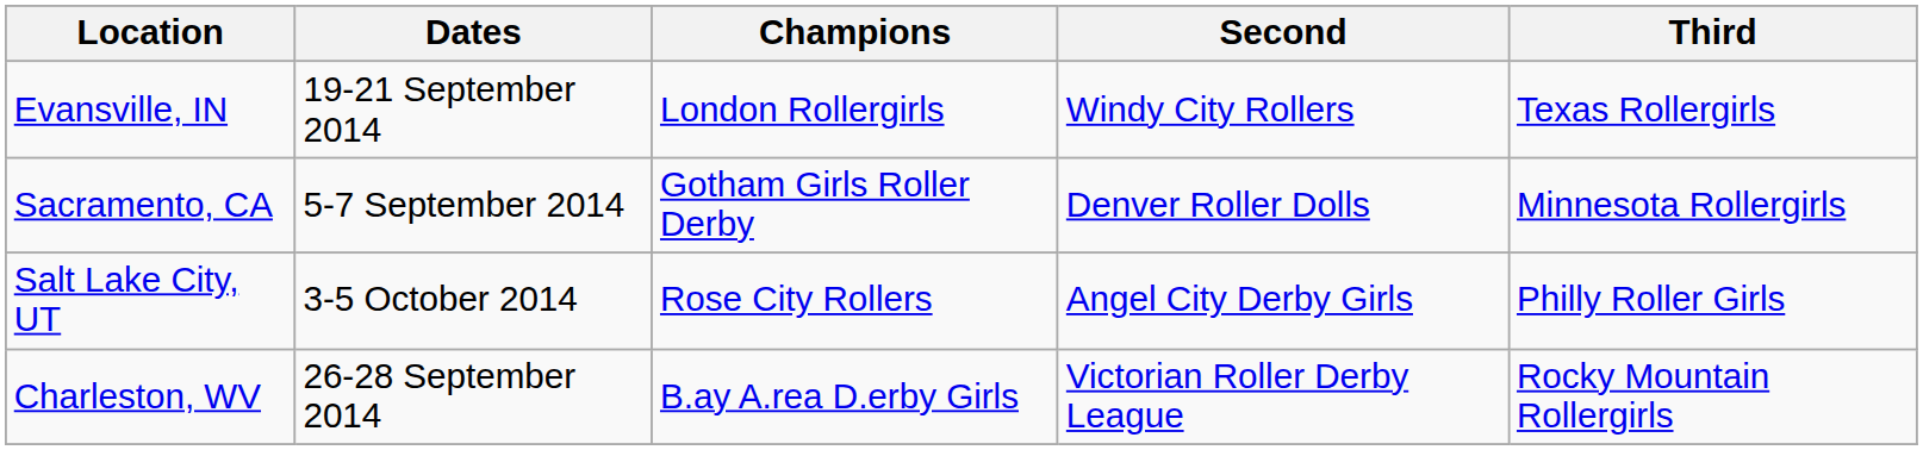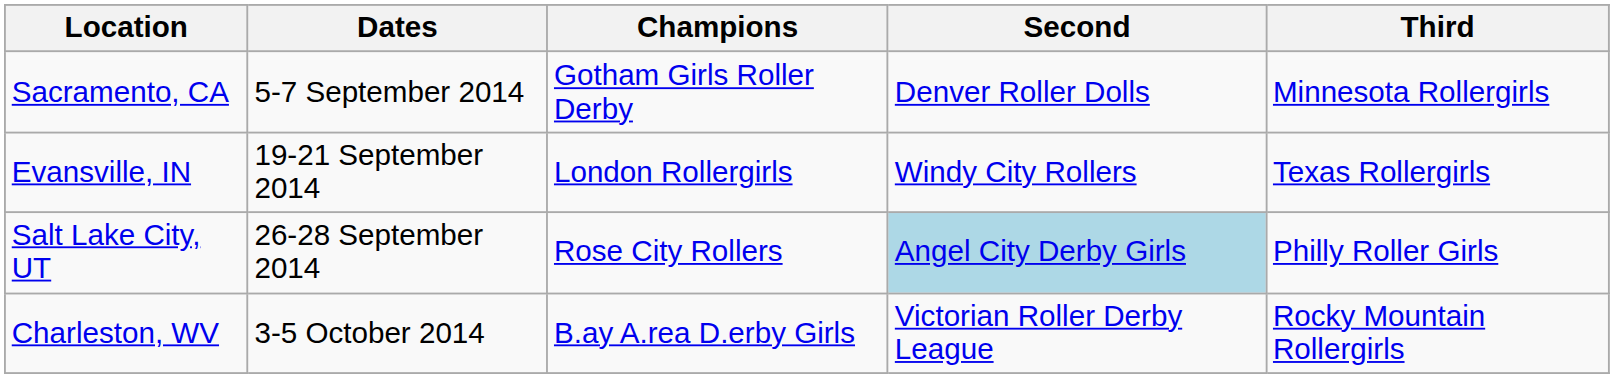rows swapped: Sacramento, CA <-> Evansville, IN
Salt Lake City, UT | Dates: 3-5 October 2014 -> 26-28 September 2014
Salt Lake City, UT | Second: no background -> lightblue background
Charleston, WV | Dates: 26-28 September 2014 -> 3-5 October 2014
